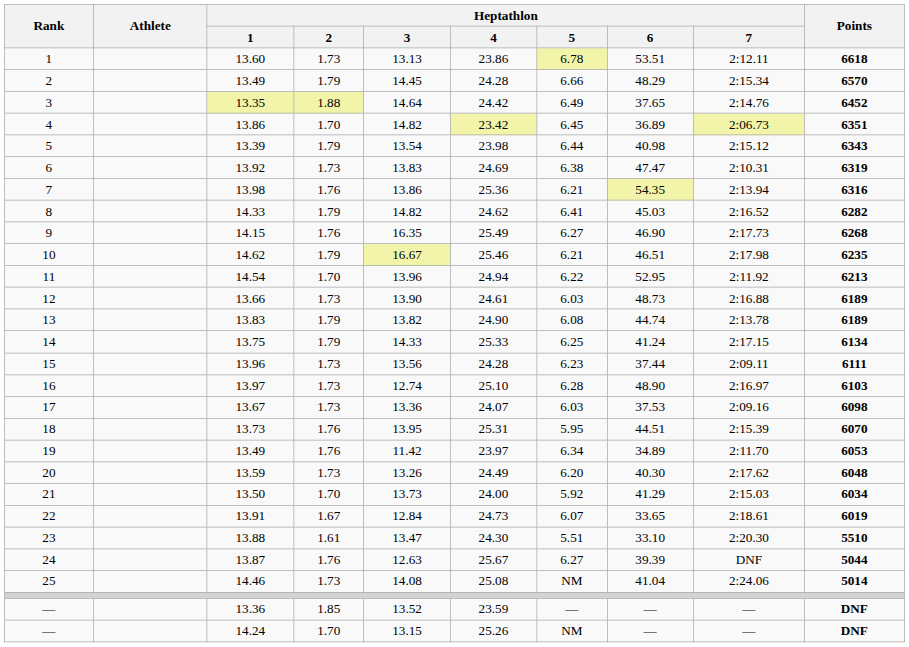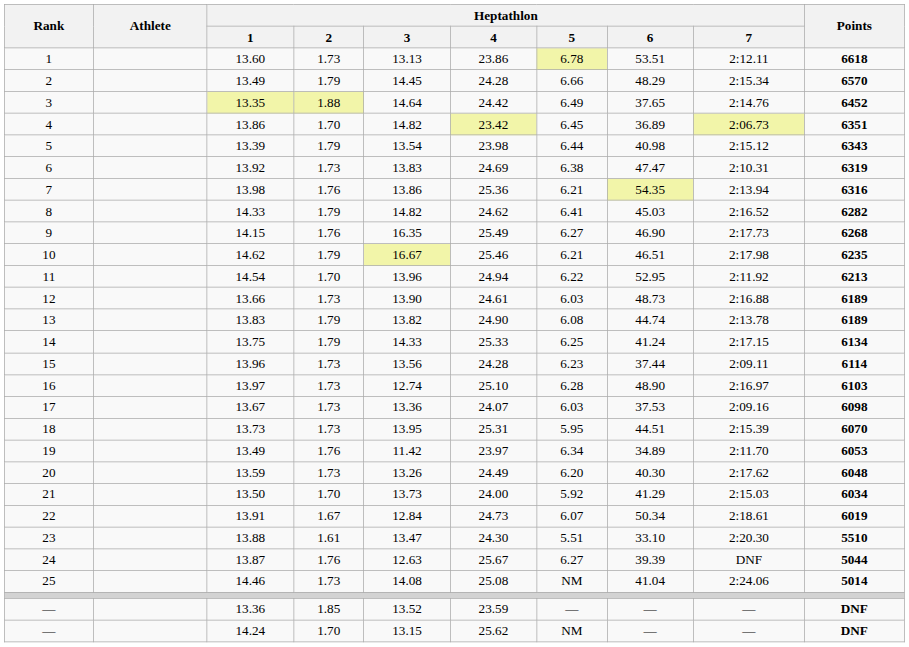15 | Points: 6111 -> 6114
18 | Heptathlon / 2: 1.76 -> 1.73
22 | Heptathlon / 6: 33.65 -> 50.34
— / 14.24 | Heptathlon / 4: 25.26 -> 25.62
